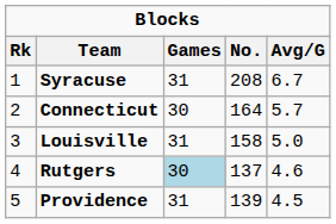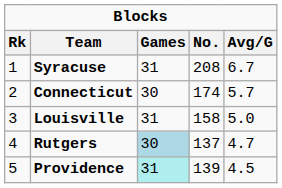Connecticut | No.: 164 -> 174
Rutgers | Avg/G: 4.6 -> 4.7
Providence | Games: no background -> paleturquoise background
